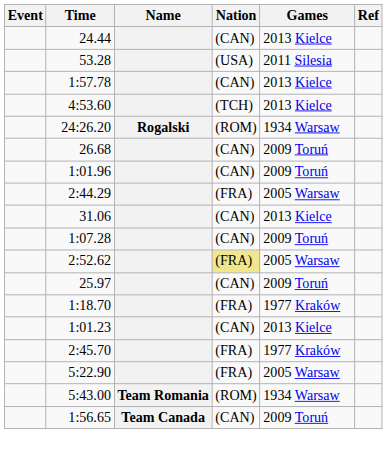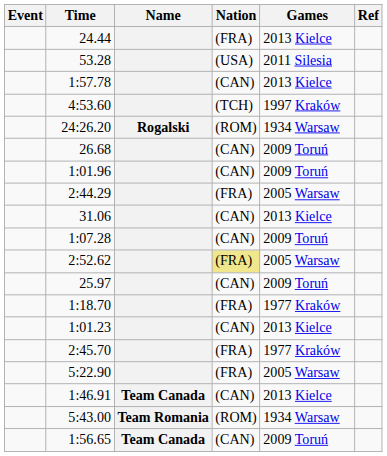24.44 | Nation: (CAN) -> (FRA)
4:53.60 | Games: 2013 Kielce -> 1997 Kraków
+ row: 1:46.91 | Team Canada | (CAN) | 2013 Kielce
